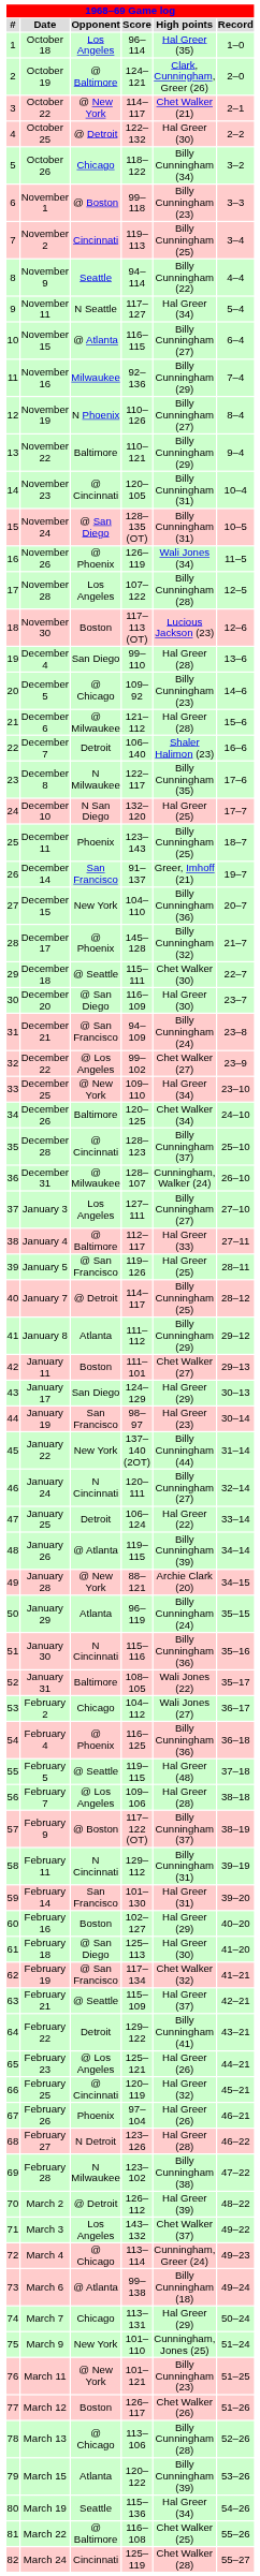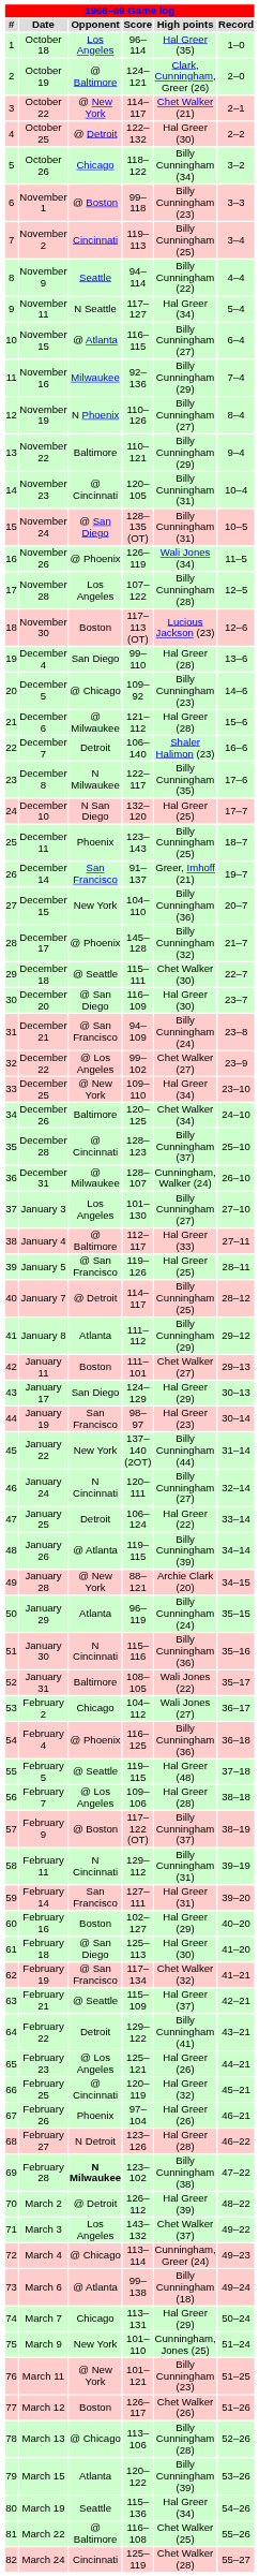January 3 | Score: 127–111 -> 101–130
February 14 | Score: 101–130 -> 127–111
February 28 | Opponent: normal -> bold
